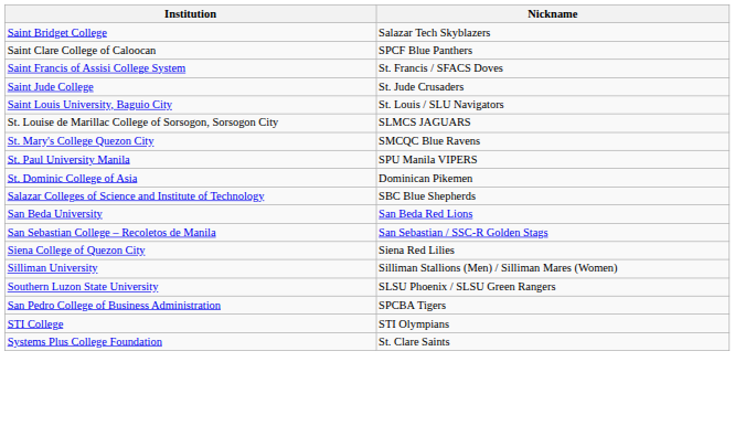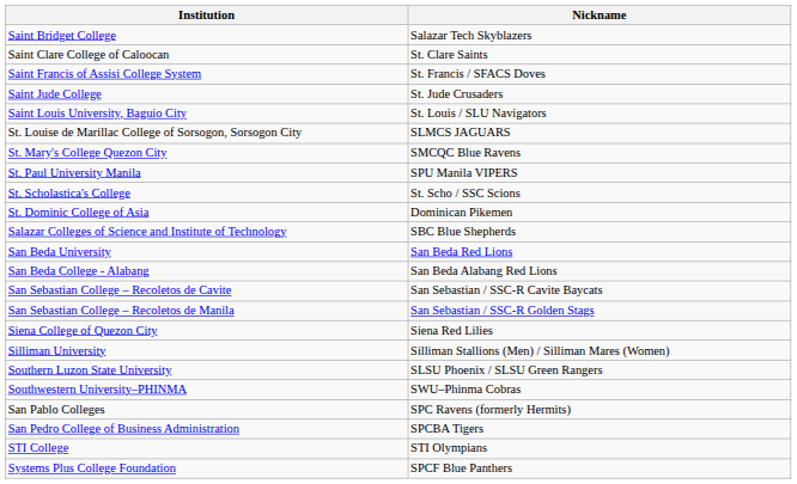Saint Clare College of Caloocan | Nickname: SPCF Blue Panthers -> St. Clare Saints
+ row: St. Scholastica's College | St. Scho / SSC Scions
+ row: San Beda College - Alabang | San Beda Alabang Red Lions
+ row: San Sebastian College – Recoletos de Cavite | San Sebastian / SSC-R Cavite Baycats
+ row: Southwestern University–PHINMA | SWU–Phinma Cobras
+ row: San Pablo Colleges | SPC Ravens (formerly Hermits)
Systems Plus College Foundation | Nickname: St. Clare Saints -> SPCF Blue Panthers
